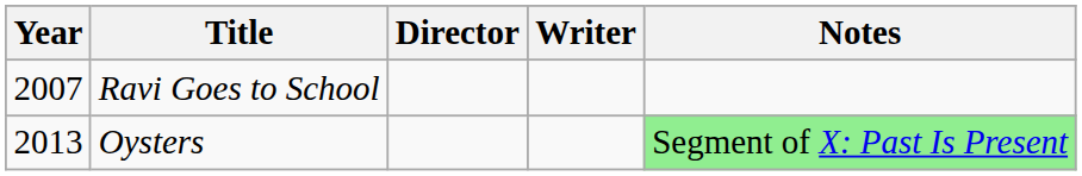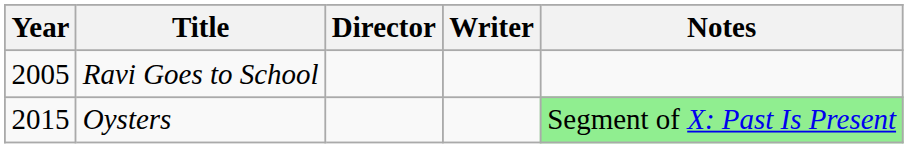Ravi Goes to School | Year: 2007 -> 2005
Oysters | Year: 2013 -> 2015
